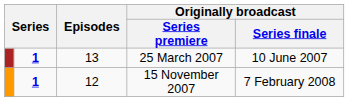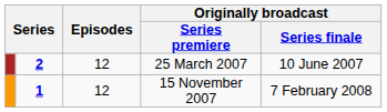25 March 2007 | column 2: 1 -> 2
25 March 2007 | Episodes: 13 -> 12
